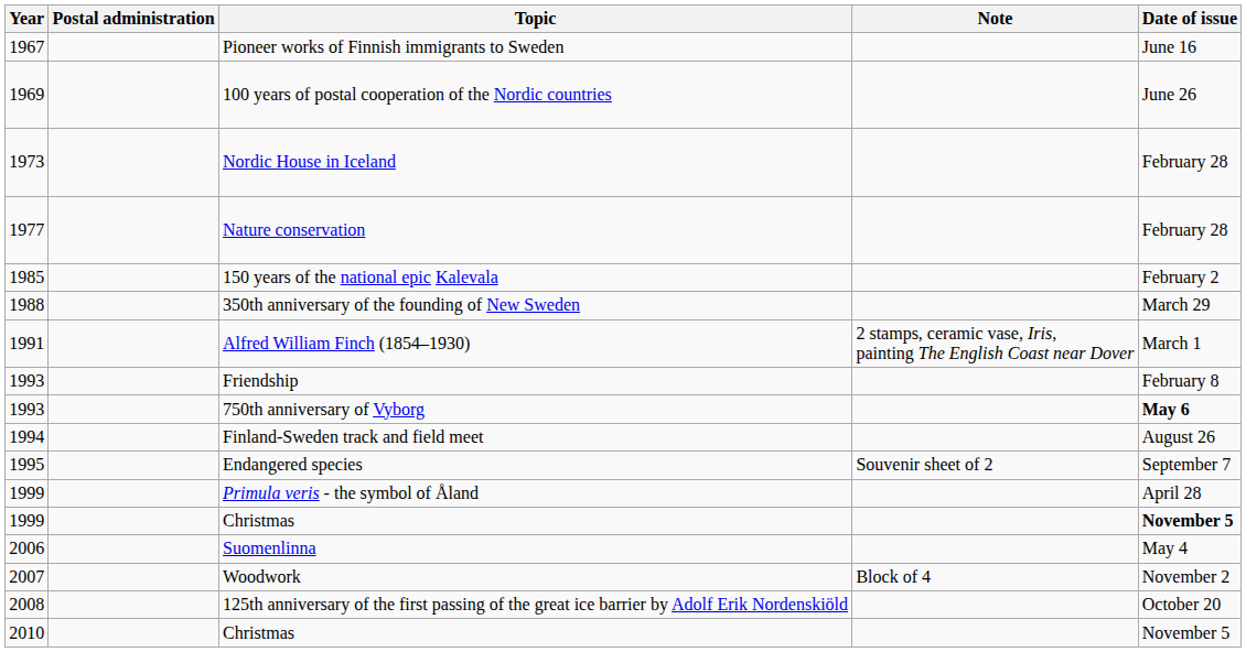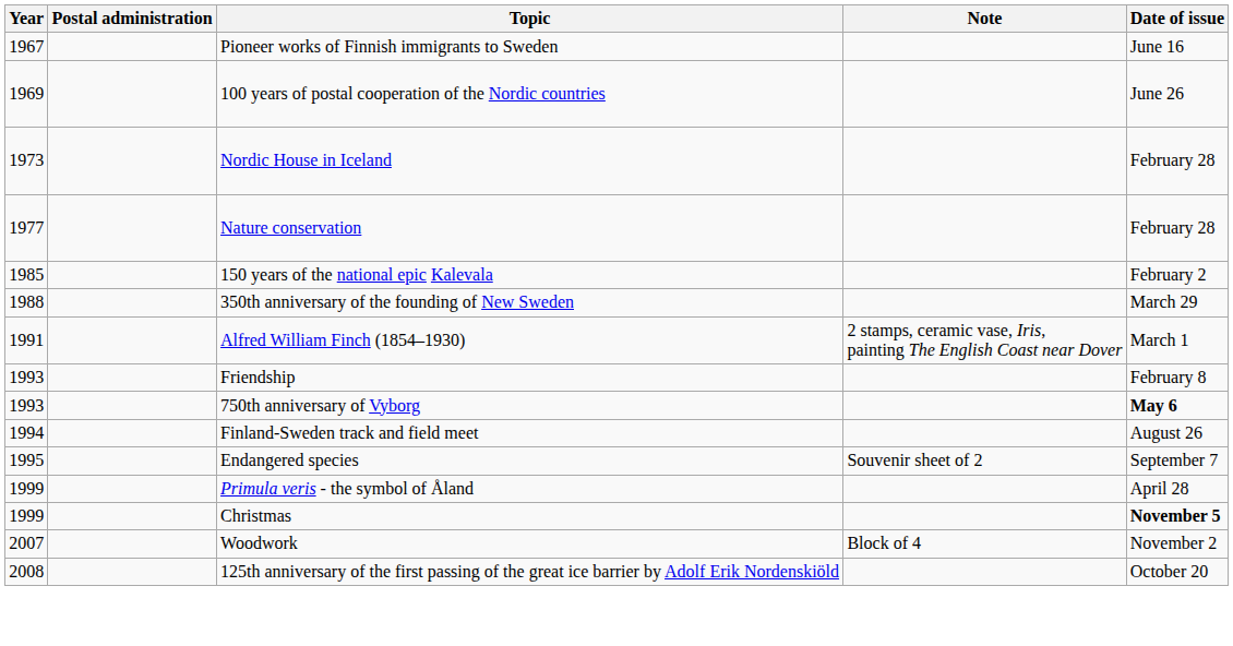- row: 2006 | Suomenlinna | May 4
- row: 2010 | Christmas | November 5
